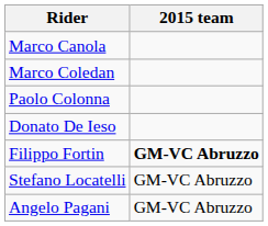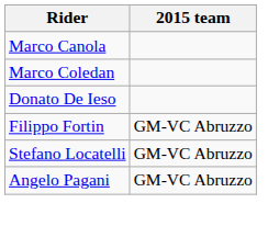- row: Paolo Colonna
Filippo Fortin | 2015 team: bold -> normal
